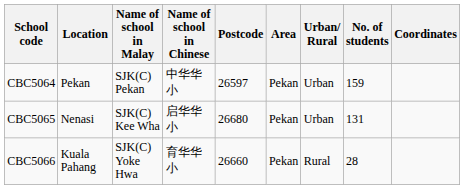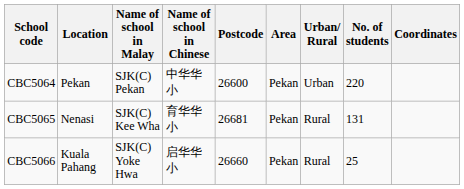CBC5064 | Postcode: 26597 -> 26600
CBC5064 | No. of students: 159 -> 220
CBC5065 | Name of school in Chinese: 启华华小 -> 育华华小
CBC5065 | Postcode: 26680 -> 26681
CBC5065 | Urban/ Rural: Urban -> Rural
CBC5066 | Name of school in Chinese: 育华华小 -> 启华华小
CBC5066 | No. of students: 28 -> 25
